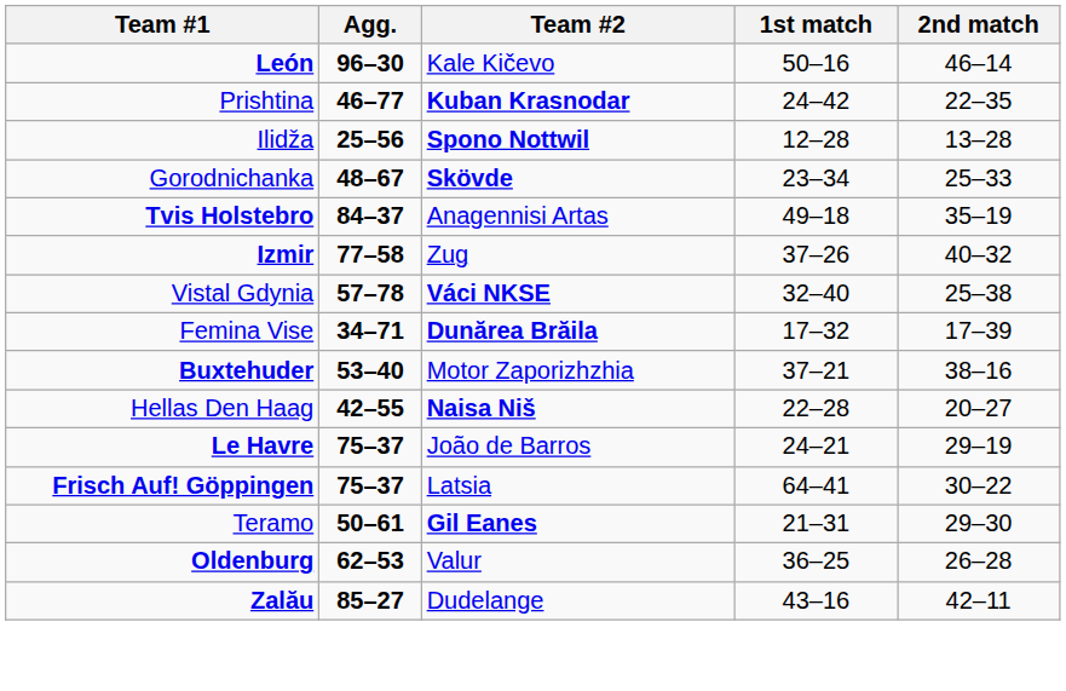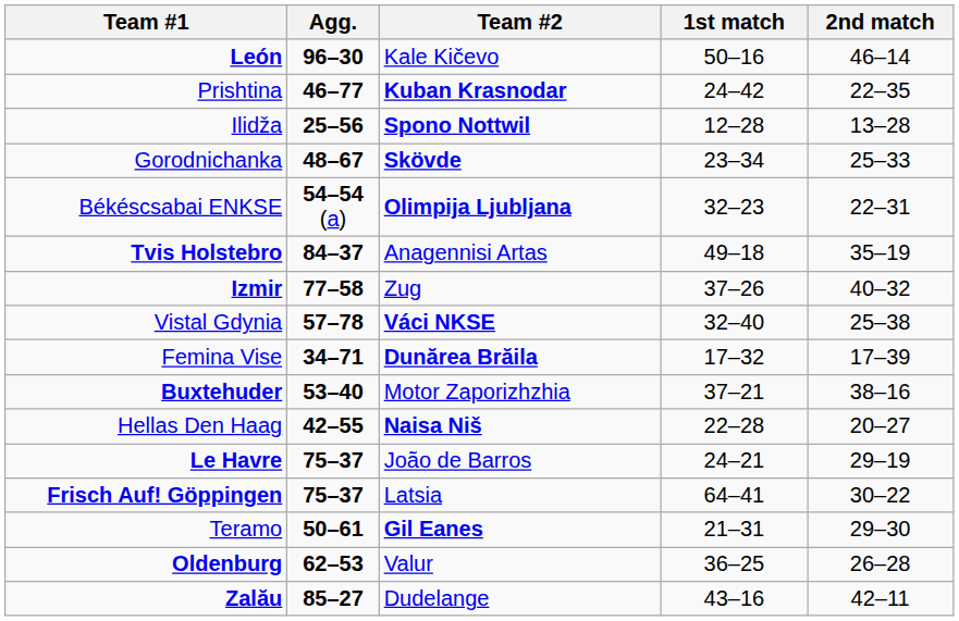+ row: Békéscsabai ENKSE | 54–54 (a) | Olimpija Ljubljana | 32–23 | 22–31
